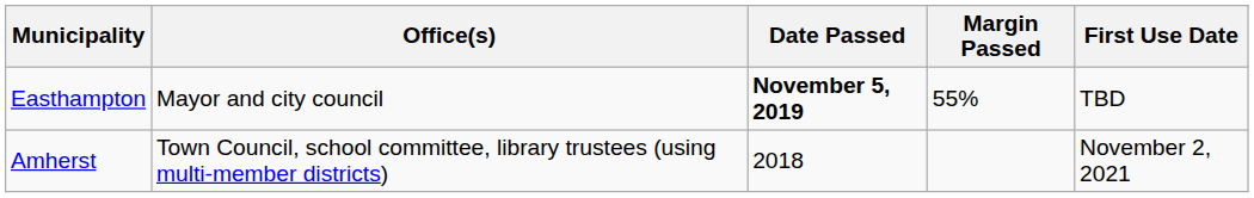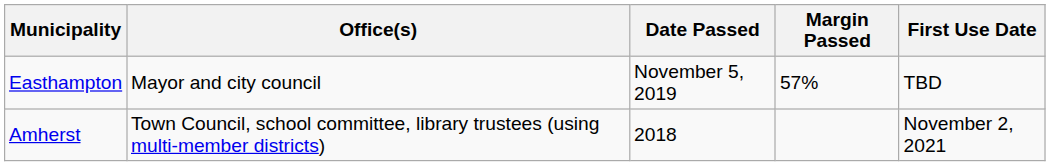Easthampton | Date Passed: bold -> normal
Easthampton | Margin Passed: 55% -> 57%
